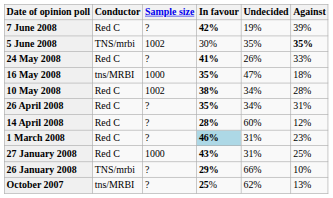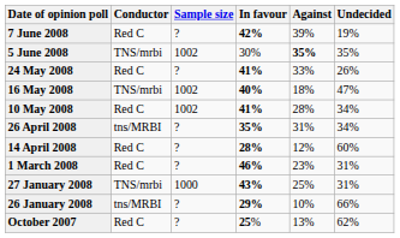columns swapped: Against <-> Undecided
16 May 2008 | Conductor: tns/MRBI -> TNS/mrbi
16 May 2008 | Sample size: 1000 -> 1002
16 May 2008 | In favour: 35% -> 40%
10 May 2008 | In favour: 38% -> 41%
26 April 2008 | Conductor: Red C -> tns/MRBI
1 March 2008 | In favour: lightblue background -> no background
27 January 2008 | Conductor: Red C -> TNS/mrbi
26 January 2008 | Conductor: TNS/mrbi -> tns/MRBI
October 2007 | Conductor: tns/MRBI -> Red C
